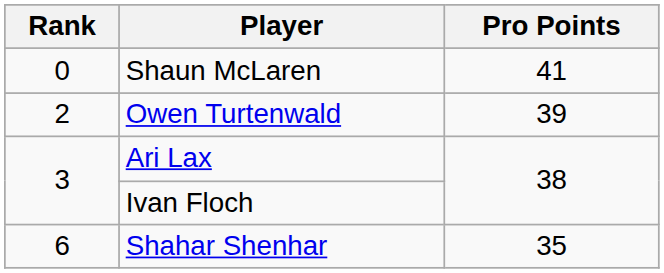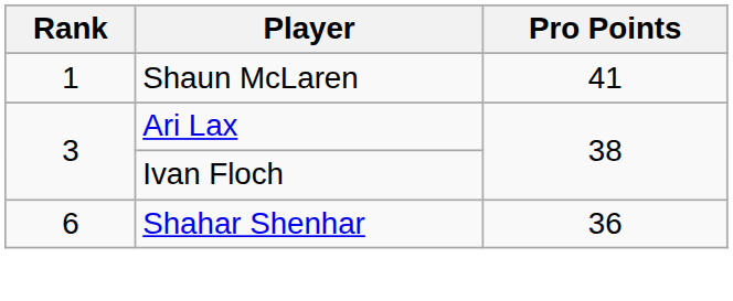Shaun McLaren | Rank: 0 -> 1
- row: 2 | Owen Turtenwald | 39
Shahar Shenhar | Pro Points: 35 -> 36
